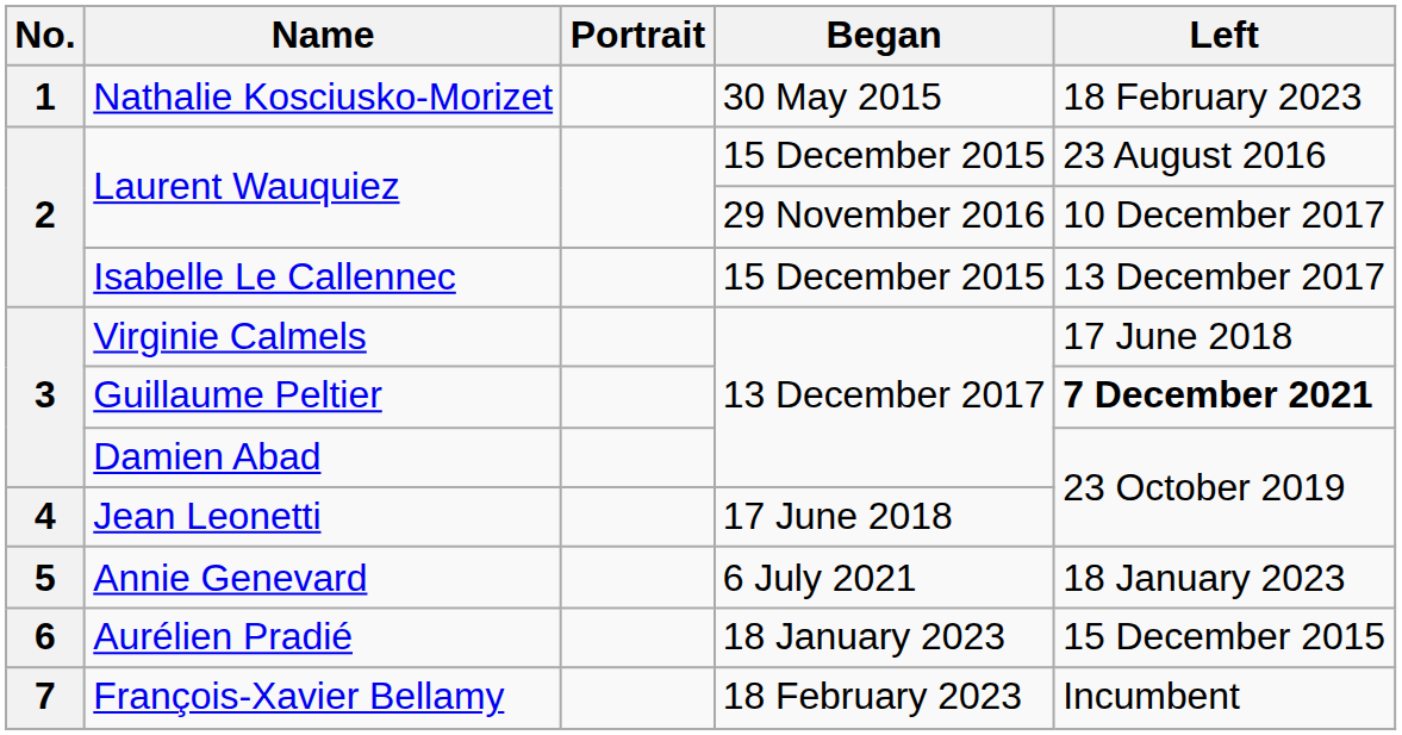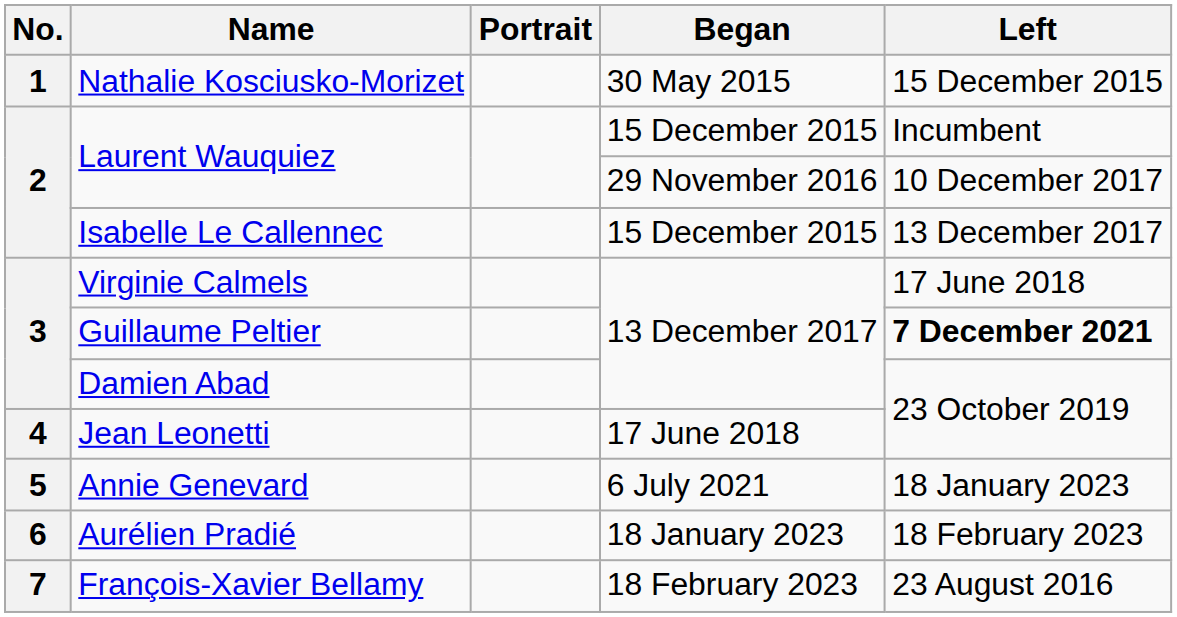Nathalie Kosciusko-Morizet | Left: 18 February 2023 -> 15 December 2015
Laurent Wauquiez / 15 December 2015 | Left: 23 August 2016 -> Incumbent
Aurélien Pradié | Left: 15 December 2015 -> 18 February 2023
François-Xavier Bellamy | Left: Incumbent -> 23 August 2016
